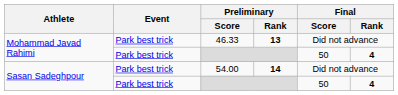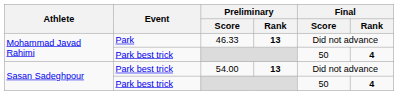46.33 | Event: Park best trick -> Park
54.00 | Preliminary / Rank: 14 -> 13
